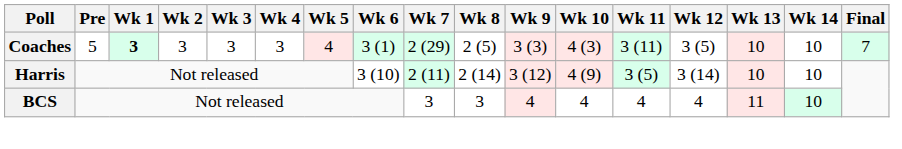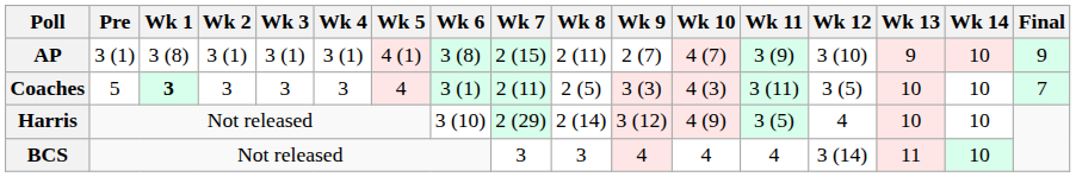+ row: AP | 3 (1) | 3 (8) | 3 (1) | 3 (1) | 3 (1) | 4 (1) | 3 (8) | 2 (15) | 2 (11) | 2 (7) | 4 (7) | 3 (9) | 3 (10) | 9 | 10 | 9
Coaches | Wk 7: 2 (29) -> 2 (11)
Harris | Wk 7: 2 (11) -> 2 (29)
Harris | Wk 12: 3 (14) -> 4
BCS | Wk 12: 4 -> 3 (14)
